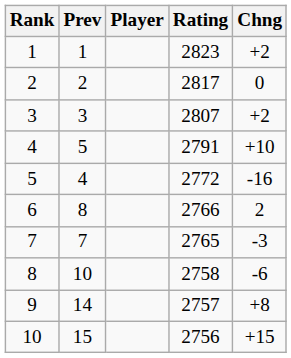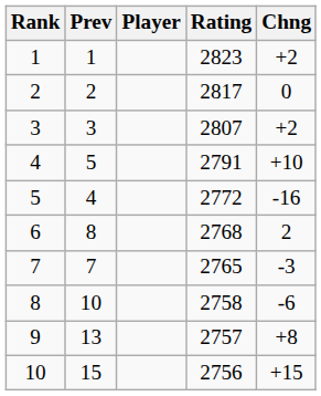6 | Rating: 2766 -> 2768
9 | Prev: 14 -> 13
